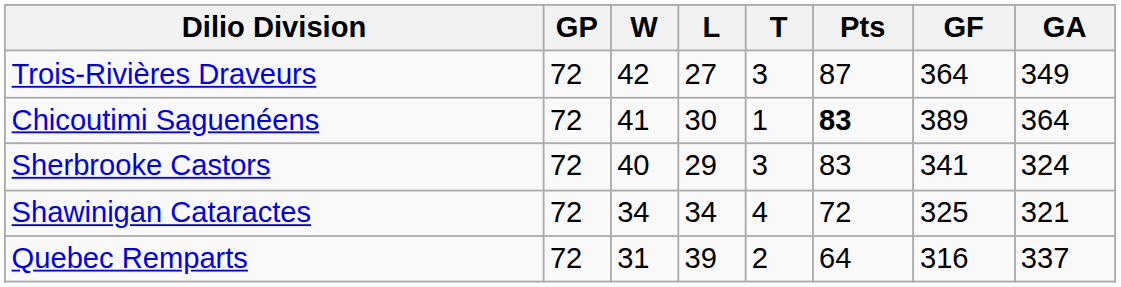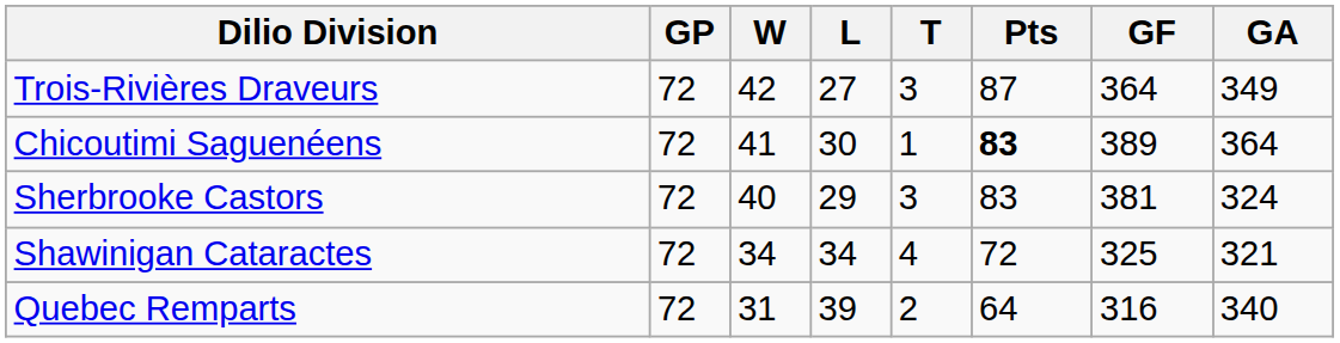Sherbrooke Castors | GF: 341 -> 381
Quebec Remparts | GA: 337 -> 340
